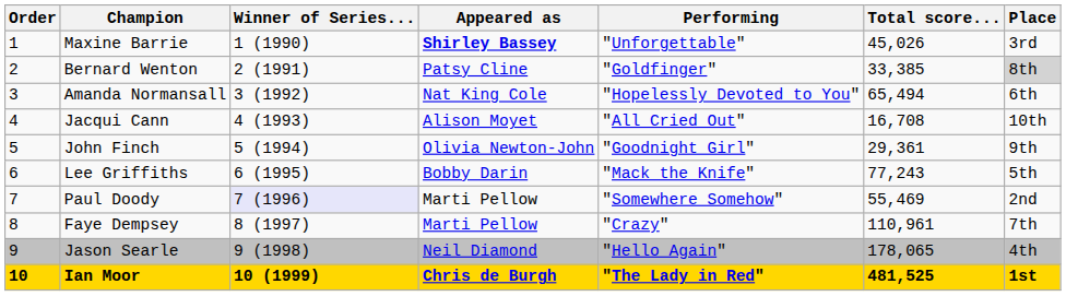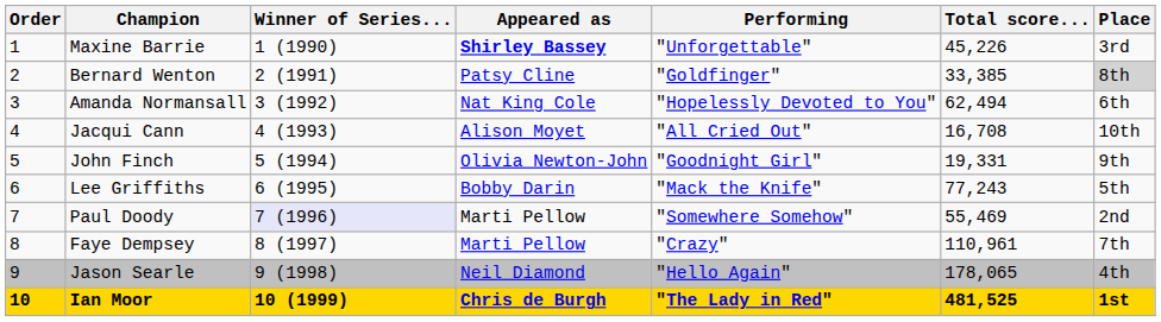Maxine Barrie | Total score...: 45,026 -> 45,226
Amanda Normansall | Total score...: 65,494 -> 62,494
John Finch | Total score...: 29,361 -> 19,331
